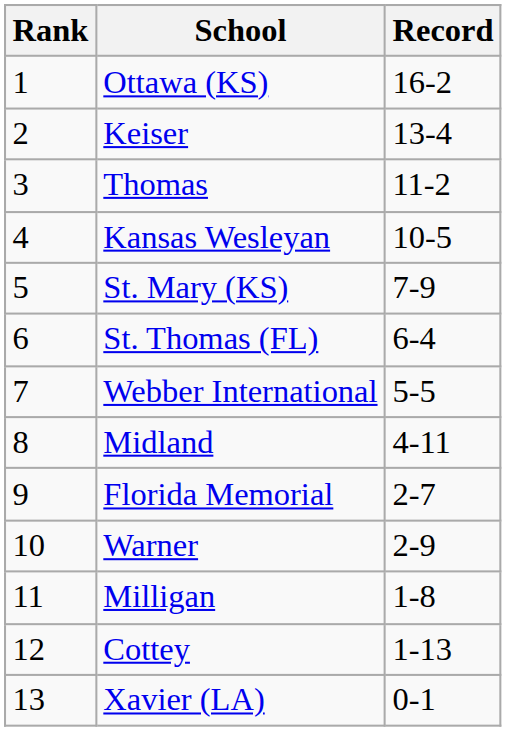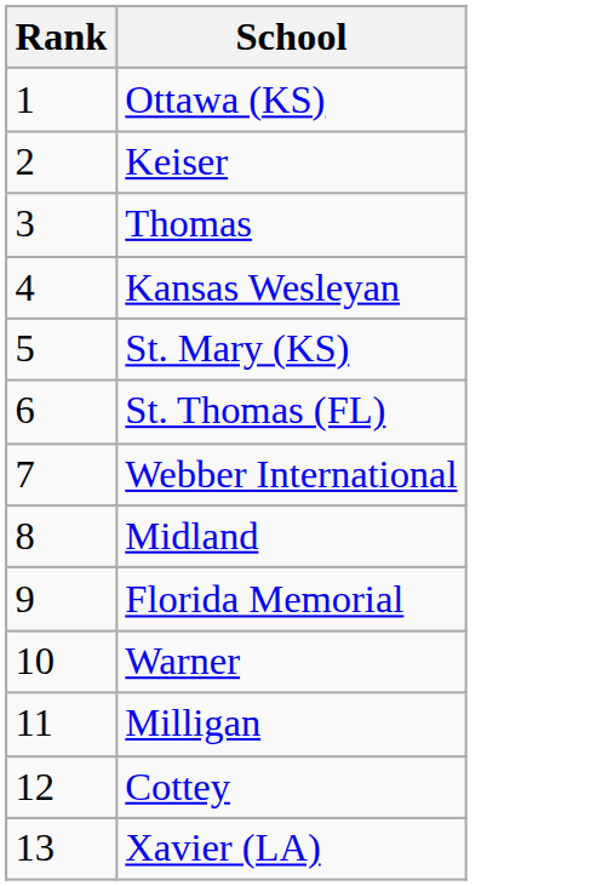- column: Record | 16-2 | 13-4 | 11-2 | 10-5 | 7-9 | 6-4 | 5-5 | 4-11 | 2-7 | 2-9 | 1-8 | 1-13 | 0-1
